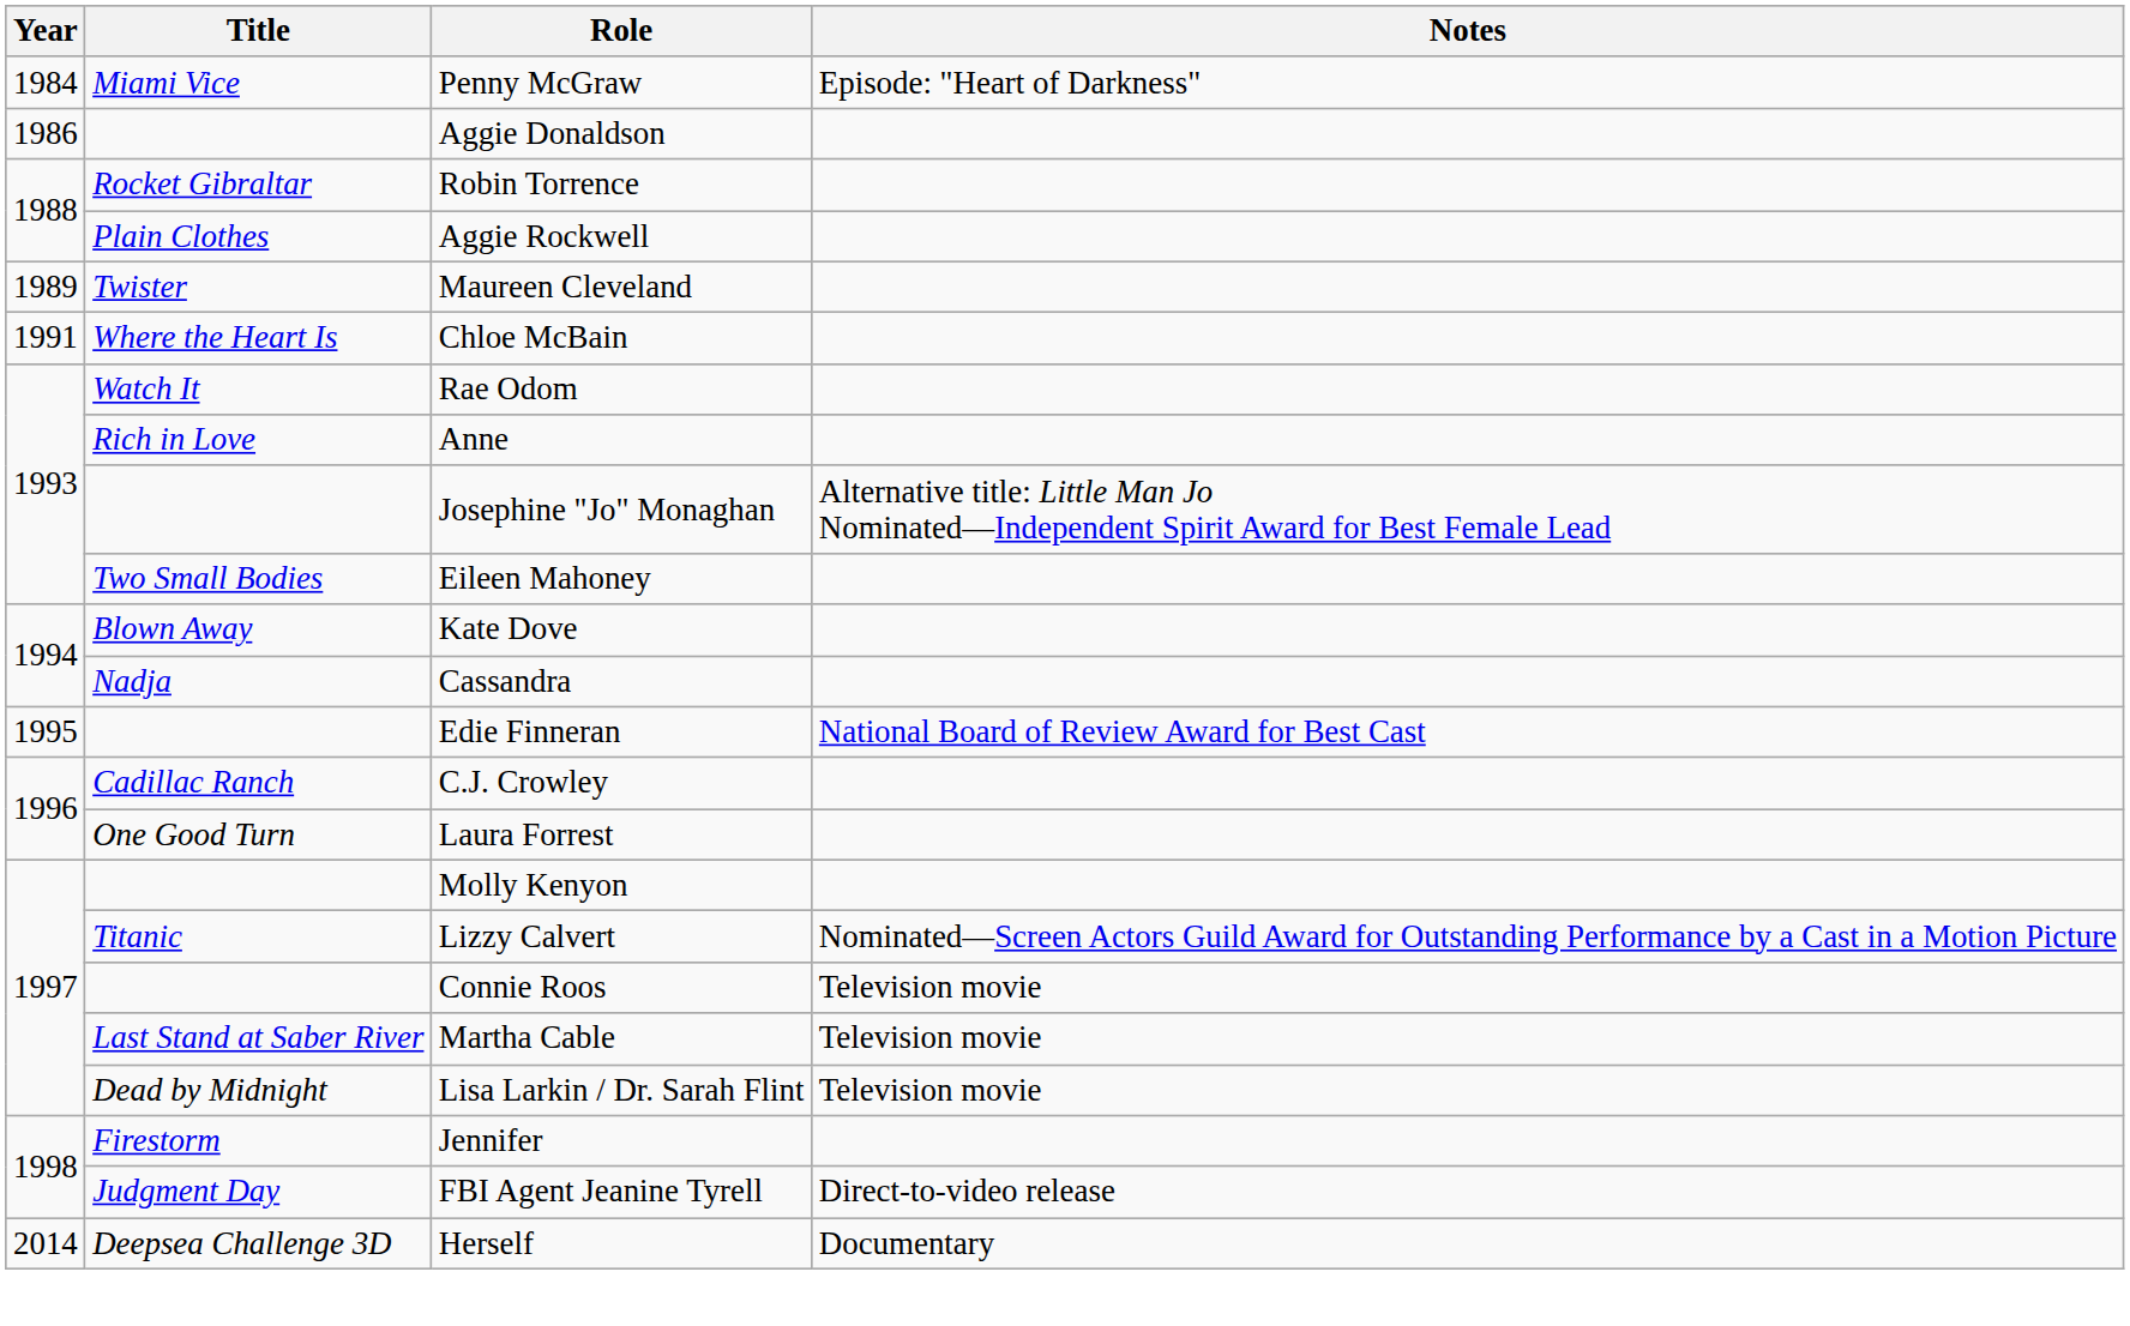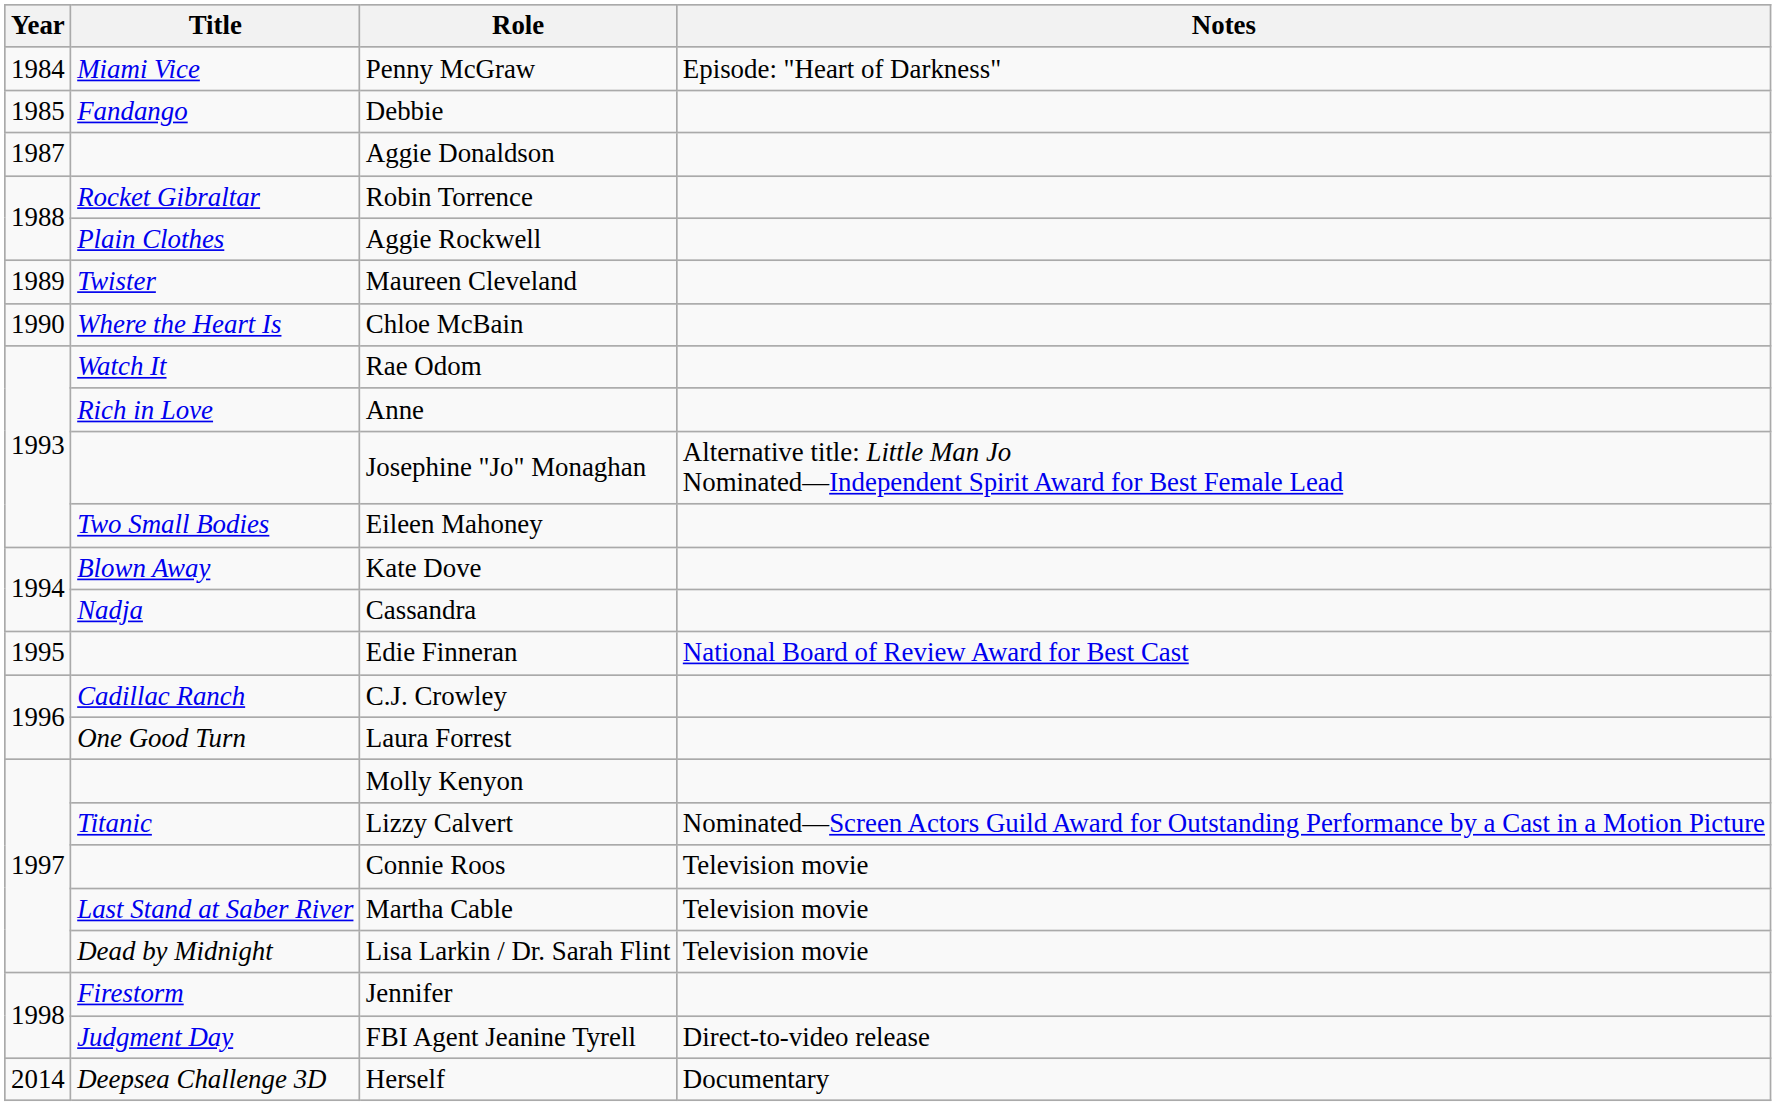+ row: 1985 | Fandango | Debbie
Aggie Donaldson | Year: 1986 -> 1987
Chloe McBain | Year: 1991 -> 1990
